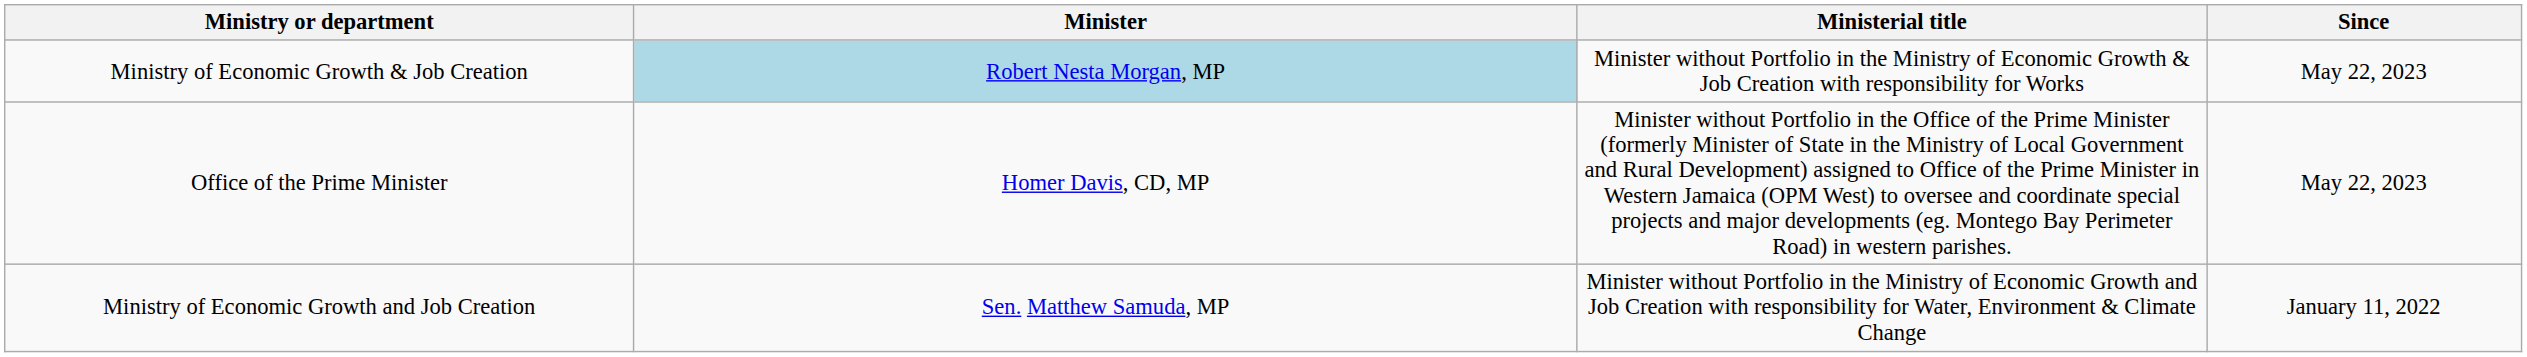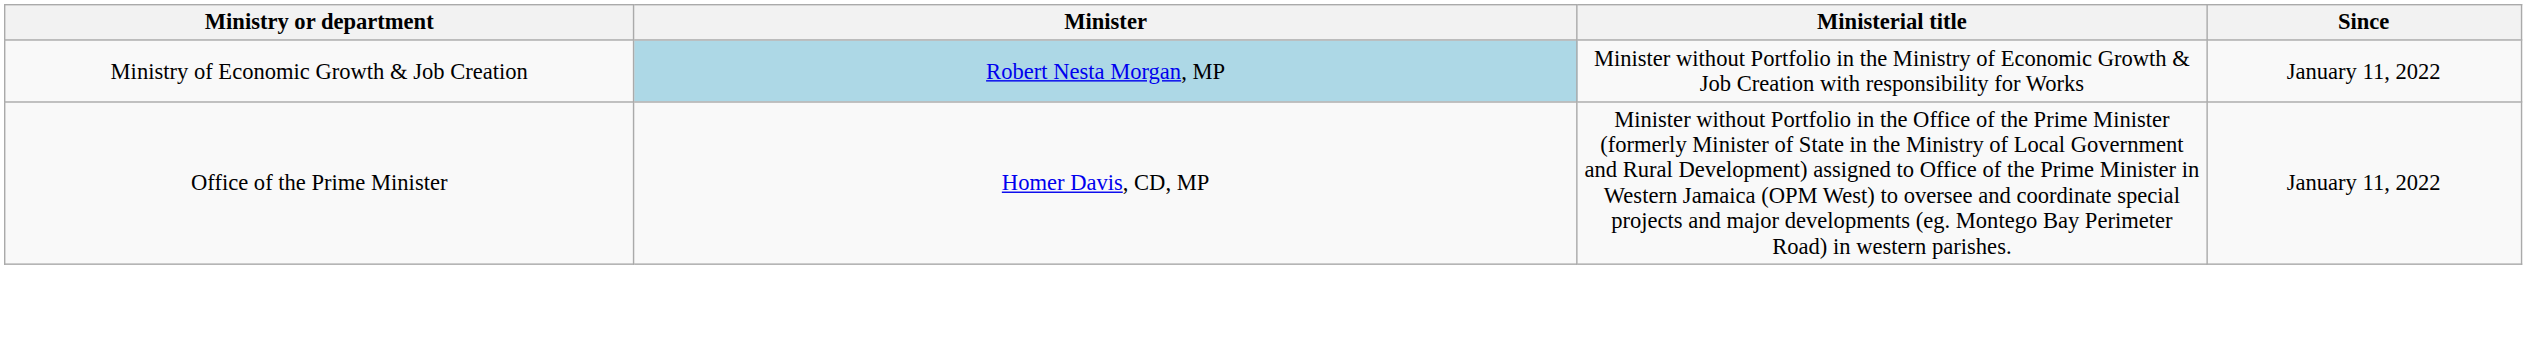Ministry of Economic Growth & Job Creation | Since: May 22, 2023 -> January 11, 2022
Office of the Prime Minister | Since: May 22, 2023 -> January 11, 2022
- row: Ministry of Economic Growth and Job Creation | Sen. Matthew Samuda, MP | Minister without Portfolio in the Ministry of Economic Growth and Job Creation with responsibility for Water, Environment & Climate Change | January 11, 2022
